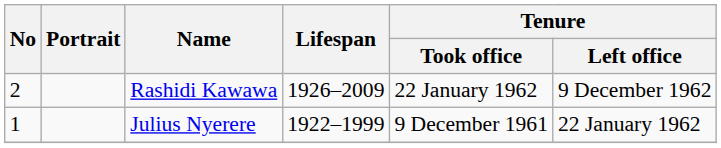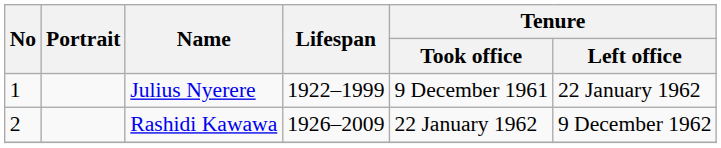rows swapped: Julius Nyerere <-> Rashidi Kawawa
